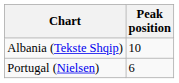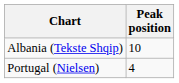Portugal (Nielsen) | Peak position: 6 -> 4
